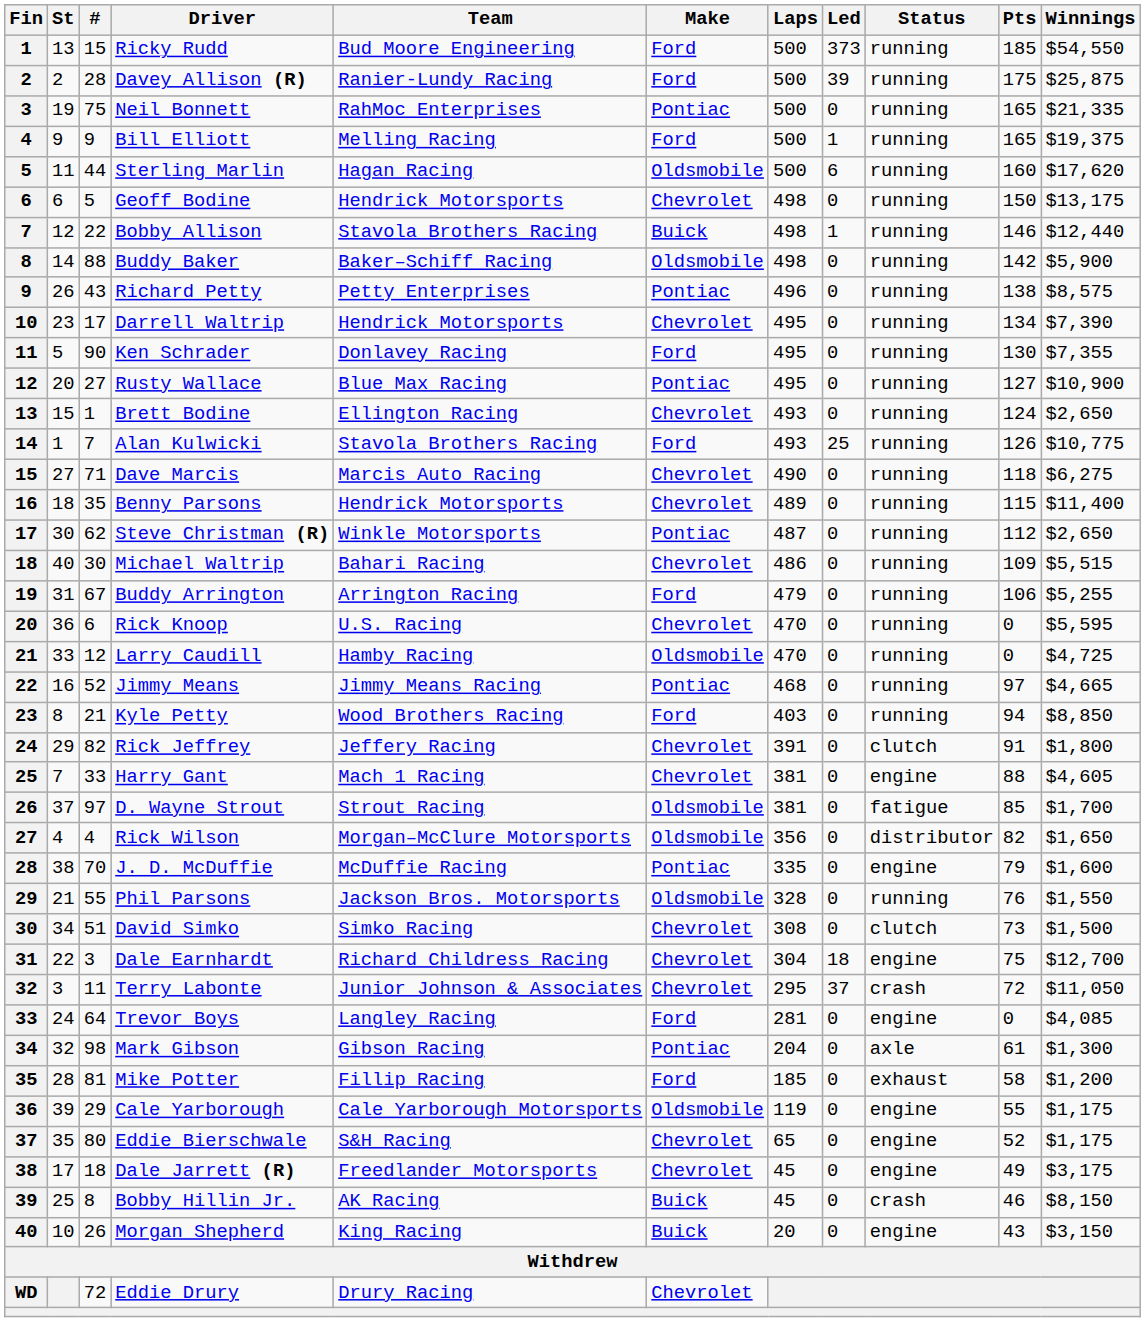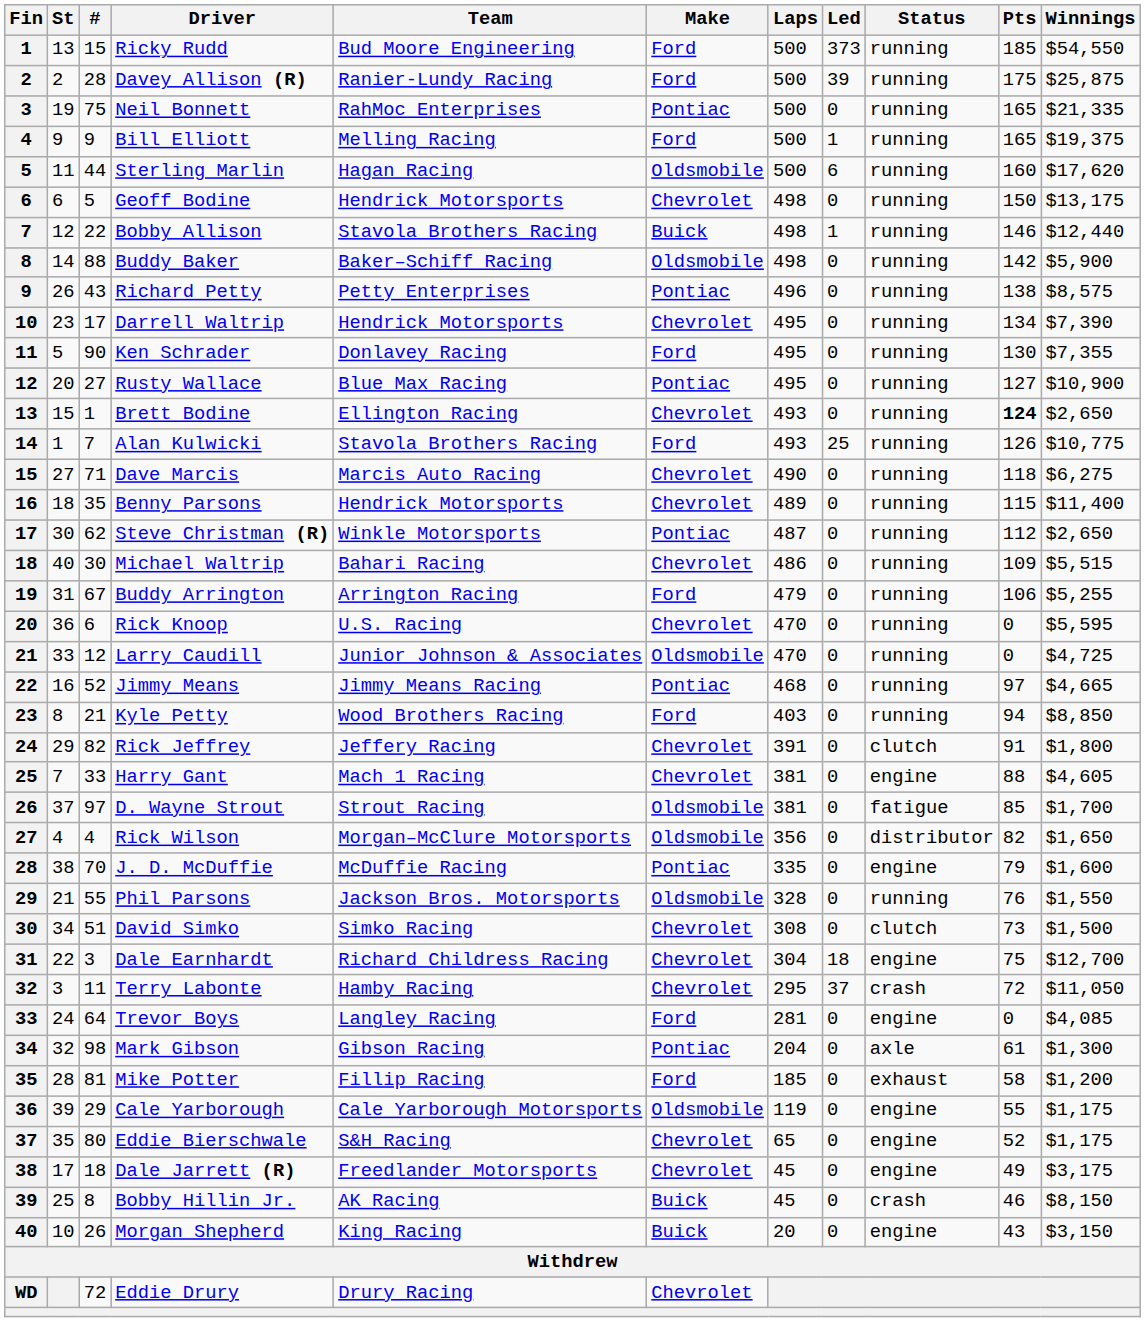Brett Bodine | Pts: normal -> bold
Larry Caudill | Team: Hamby Racing -> Junior Johnson & Associates
Terry Labonte | Team: Junior Johnson & Associates -> Hamby Racing
